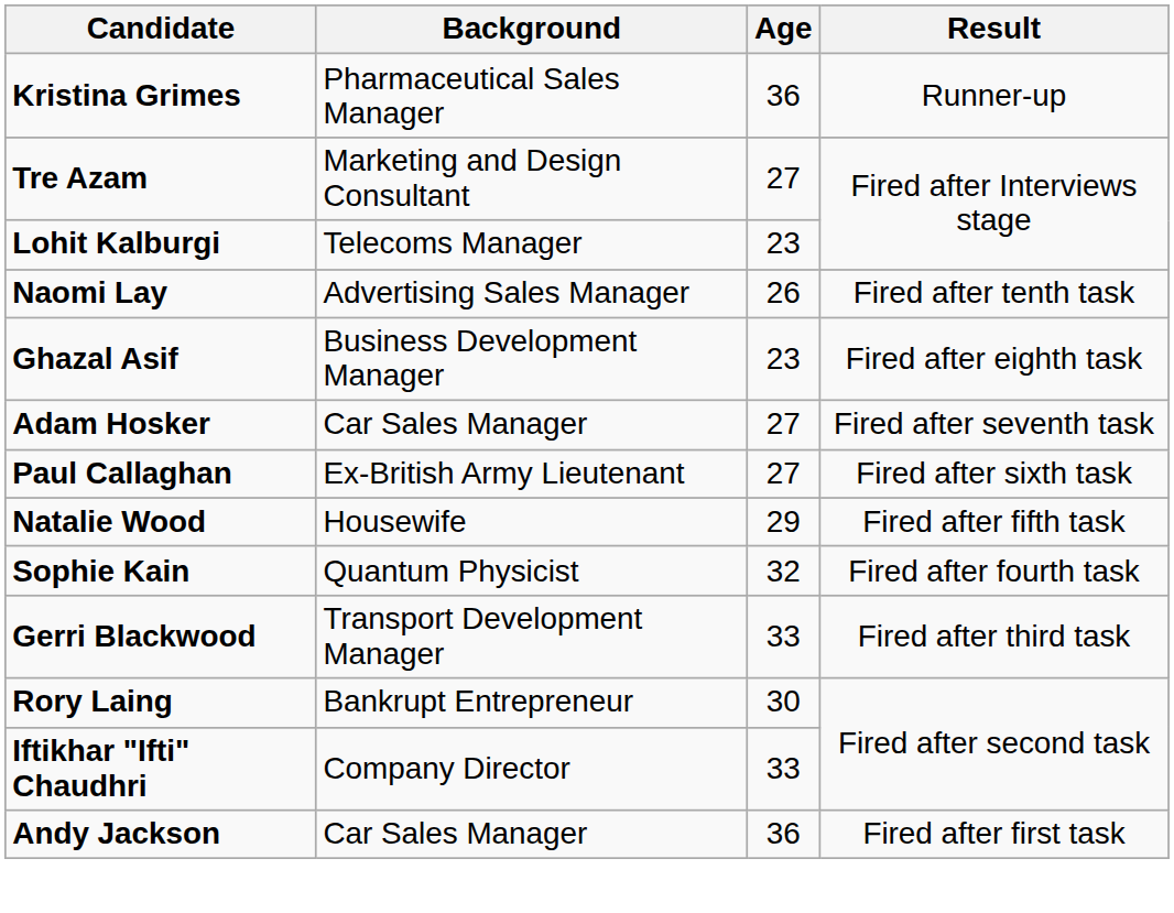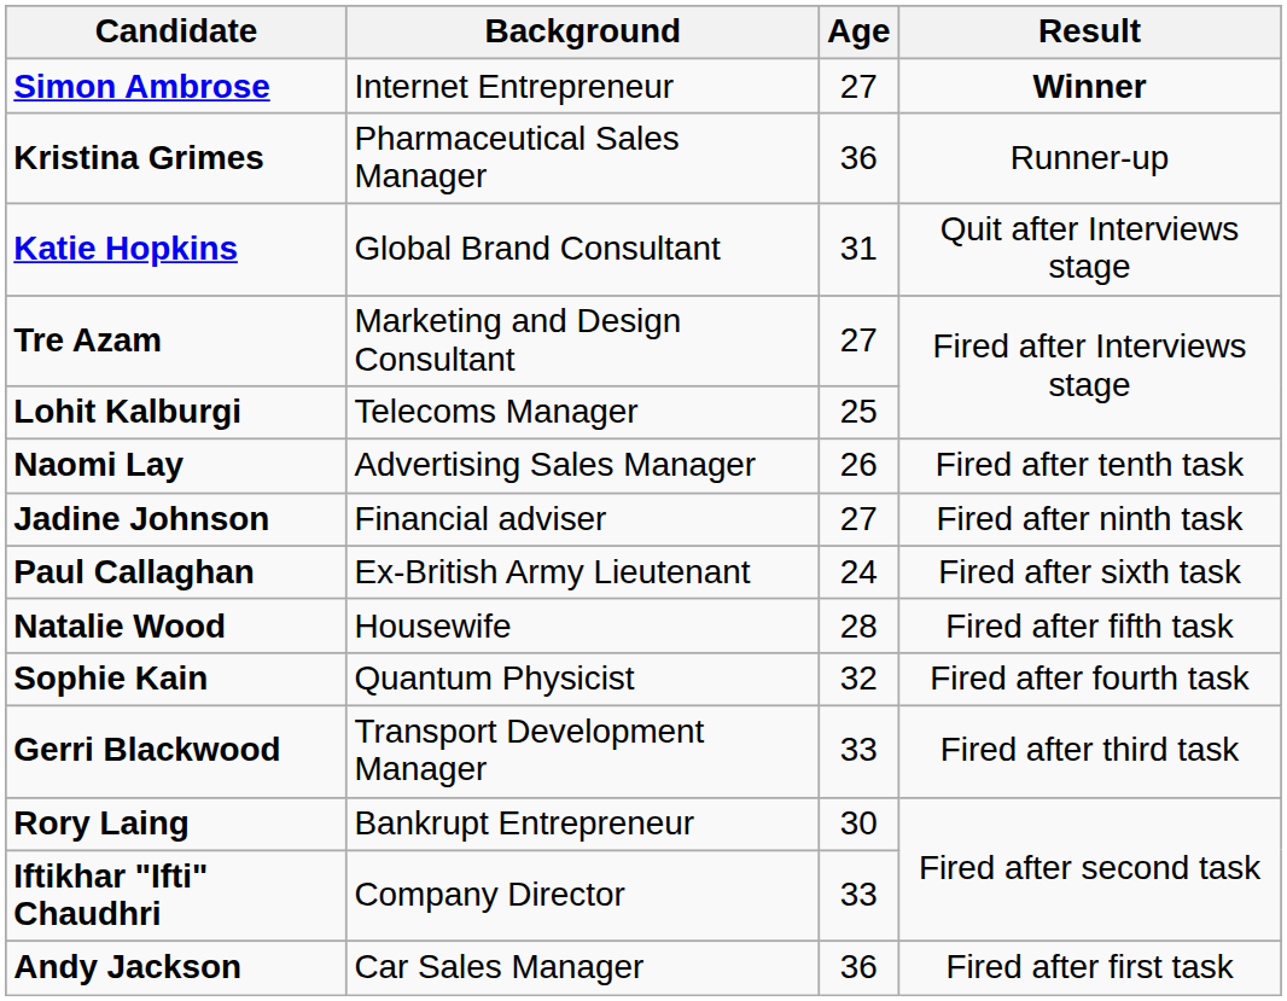+ row: Simon Ambrose | Internet Entrepreneur | 27 | Winner
+ row: Katie Hopkins | Global Brand Consultant | 31 | Quit after Interviews stage
Lohit Kalburgi | Age: 23 -> 25
+ row: Jadine Johnson | Financial adviser | 27 | Fired after ninth task
- row: Ghazal Asif | Business Development Manager | 23 | Fired after eighth task
- row: Adam Hosker | Car Sales Manager | 27 | Fired after seventh task
Paul Callaghan | Age: 27 -> 24
Natalie Wood | Age: 29 -> 28
